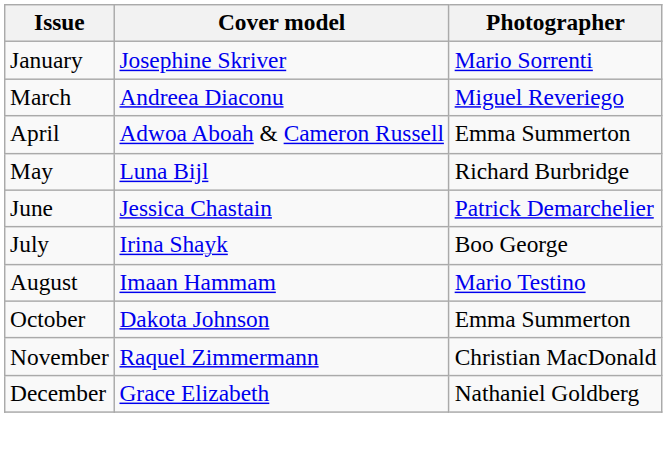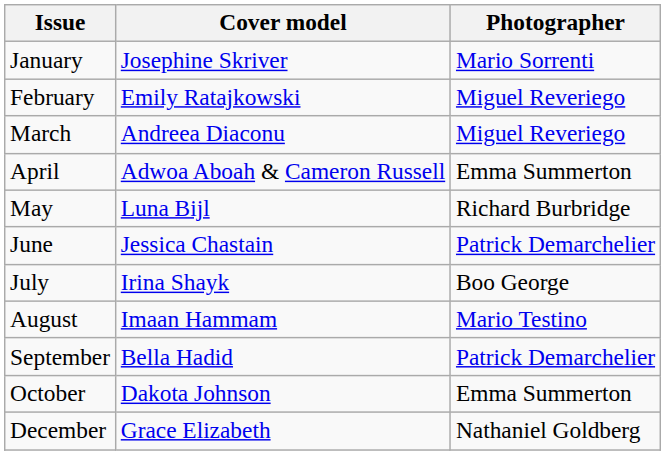+ row: February | Emily Ratajkowski | Miguel Reveriego
+ row: September | Bella Hadid | Patrick Demarchelier
- row: November | Raquel Zimmermann | Christian MacDonald
